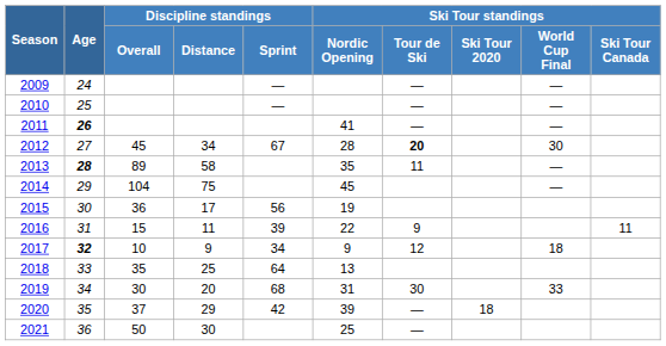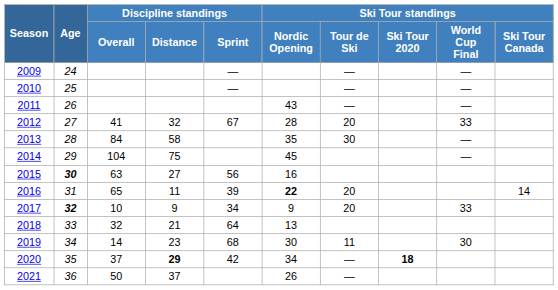2011 | Age: bold -> normal
2011 | Ski Tour standings / Nordic Opening: 41 -> 43
2012 | Discipline standings / Overall: 45 -> 41
2012 | Discipline standings / Distance: 34 -> 32
2012 | Ski Tour standings / Tour de Ski: bold -> normal
2012 | Ski Tour standings / World Cup Final: 30 -> 33
2013 | Age: bold -> normal
2013 | Discipline standings / Overall: 89 -> 84
2013 | Ski Tour standings / Tour de Ski: 11 -> 30
2015 | Age: normal -> bold
2015 | Discipline standings / Overall: 36 -> 63
2015 | Discipline standings / Distance: 17 -> 27
2015 | Ski Tour standings / Nordic Opening: 19 -> 16
2016 | Discipline standings / Overall: 15 -> 65
2016 | Ski Tour standings / Nordic Opening: normal -> bold
2016 | Ski Tour standings / Tour de Ski: 9 -> 20
2016 | Ski Tour standings / Ski Tour Canada: 11 -> 14
2017 | Ski Tour standings / Tour de Ski: 12 -> 20
2017 | Ski Tour standings / World Cup Final: 18 -> 33
2018 | Discipline standings / Overall: 35 -> 32
2018 | Discipline standings / Distance: 25 -> 21
2019 | Discipline standings / Overall: 30 -> 14
2019 | Discipline standings / Distance: 20 -> 23
2019 | Ski Tour standings / Nordic Opening: 31 -> 30
2019 | Ski Tour standings / Tour de Ski: 30 -> 11
2019 | Ski Tour standings / World Cup Final: 33 -> 30
2020 | Discipline standings / Distance: normal -> bold
2020 | Ski Tour standings / Nordic Opening: 39 -> 34
2020 | Ski Tour standings / Ski Tour 2020: normal -> bold
2021 | Discipline standings / Distance: 30 -> 37
2021 | Ski Tour standings / Nordic Opening: 25 -> 26
